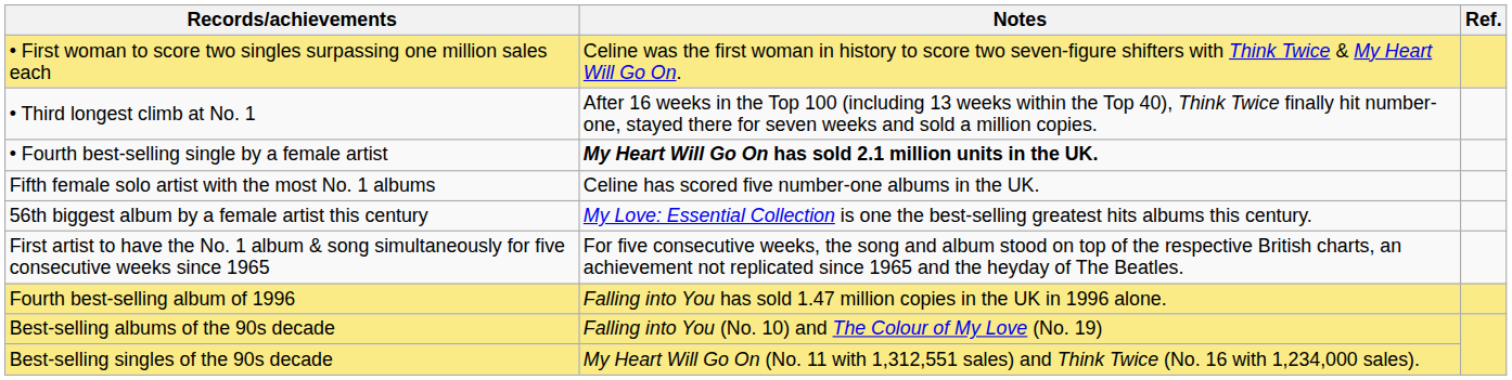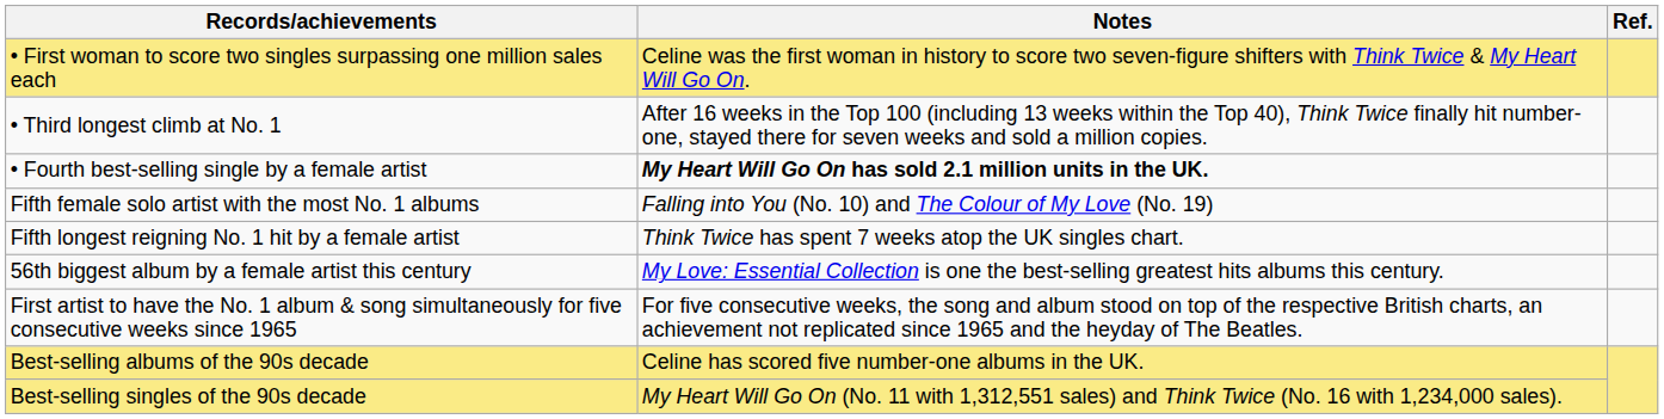Fifth female solo artist with the most No. 1 albums | Notes: Celine has scored five number-one albums in the UK. -> Falling into You (No. 10) and The Colour of My Love (No. 19)
+ row: Fifth longest reigning No. 1 hit by a female artist | Think Twice has spent 7 weeks atop the UK singles chart.
- row: Fourth best-selling album of 1996 | Falling into You has sold 1.47 million copies in the UK in 1996 alone.
Best-selling albums of the 90s decade | Notes: Falling into You (No. 10) and The Colour of My Love (No. 19) -> Celine has scored five number-one albums in the UK.
